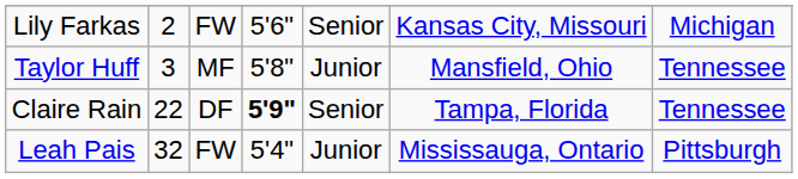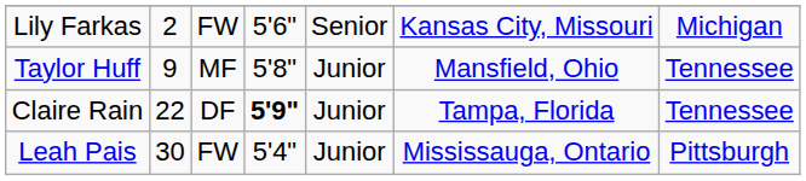Taylor Huff | column 2: 3 -> 9
Claire Rain | column 5: Senior -> Junior
Leah Pais | column 2: 32 -> 30
